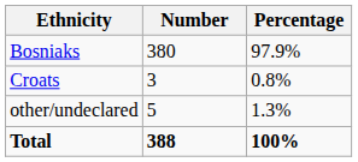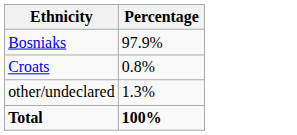- column: Number | 380 | 3 | 5 | 388
